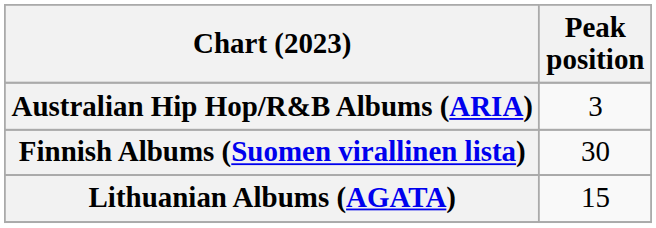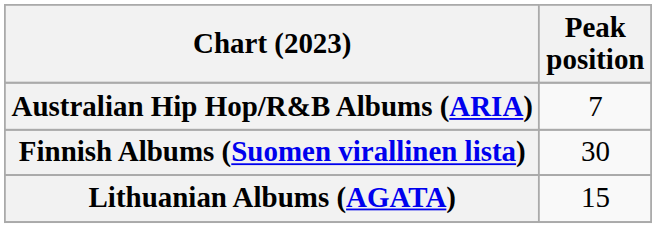Australian Hip Hop/R&B Albums (ARIA) | Peak position: 3 -> 7
